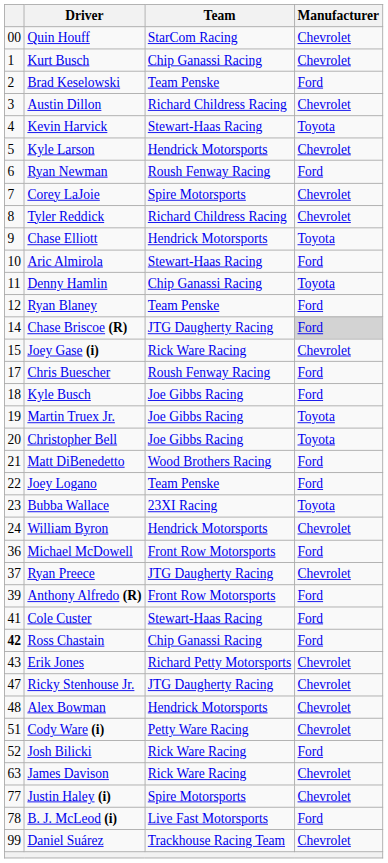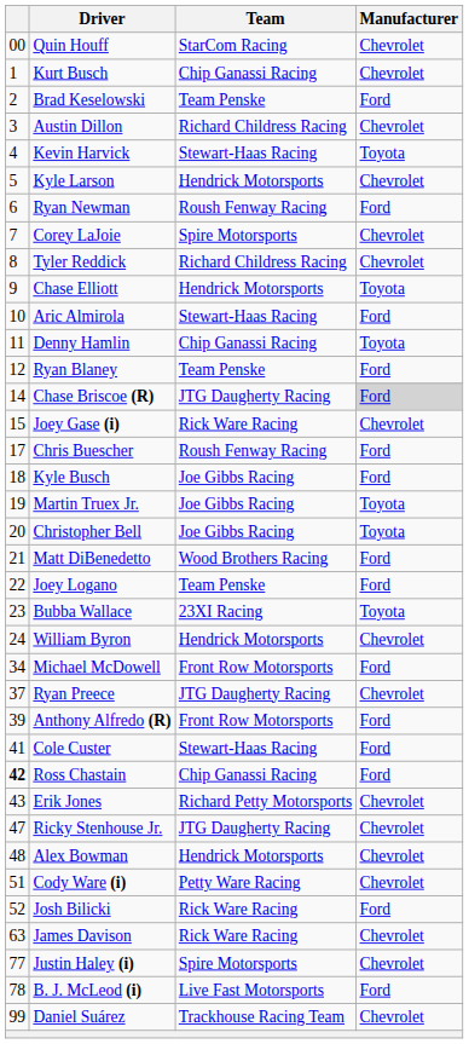Michael McDowell | column 1: 36 -> 34
